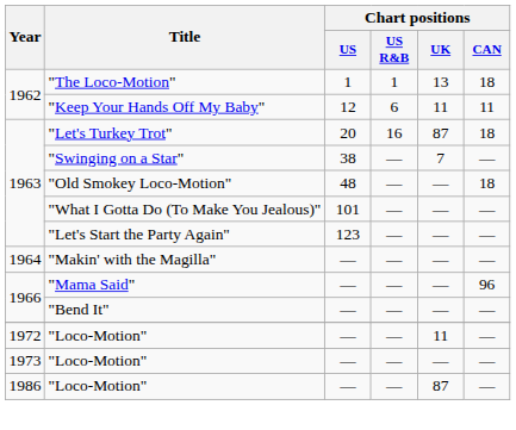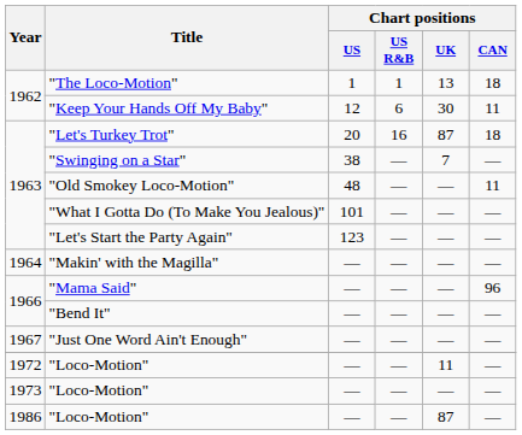"Keep Your Hands Off My Baby" | Chart positions / UK: 11 -> 30
"Old Smokey Loco-Motion" | Chart positions / CAN: 18 -> 11
+ row: 1967 | "Just One Word Ain't Enough" | — | — | — | —
